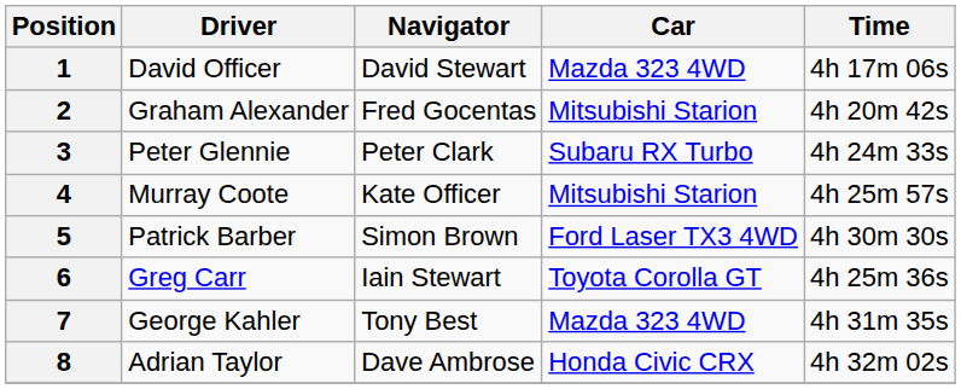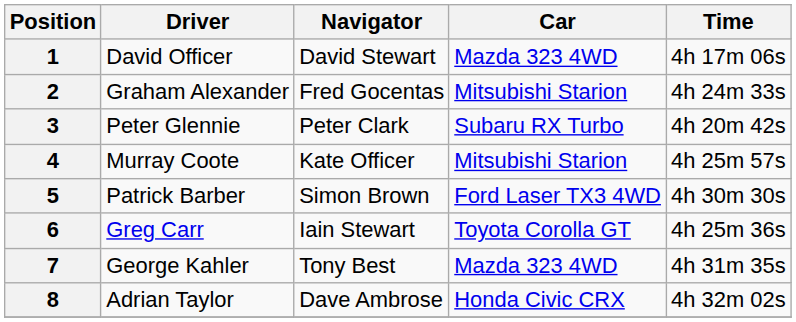2 | Time: 4h 20m 42s -> 4h 24m 33s
3 | Time: 4h 24m 33s -> 4h 20m 42s
